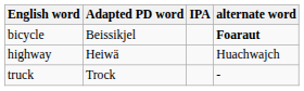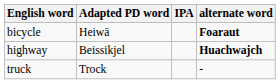bicycle | Adapted PD word: Beissikjel -> Heiwä
highway | Adapted PD word: Heiwä -> Beissikjel
highway | alternate word: normal -> bold
